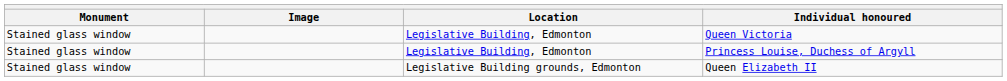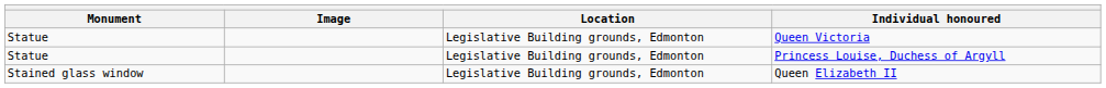Queen Victoria | Monument: Stained glass window -> Statue
Queen Victoria | Location: Legislative Building, Edmonton -> Legislative Building grounds, Edmonton
Princess Louise, Duchess of Argyll | Monument: Stained glass window -> Statue
Princess Louise, Duchess of Argyll | Location: Legislative Building, Edmonton -> Legislative Building grounds, Edmonton
